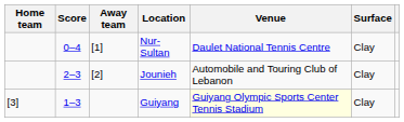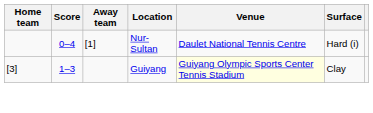Nur-Sultan | Surface: Clay -> Hard (i)
- row: 2–3 | [2] | Jounieh | Automobile and Touring Club of Lebanon | Clay
